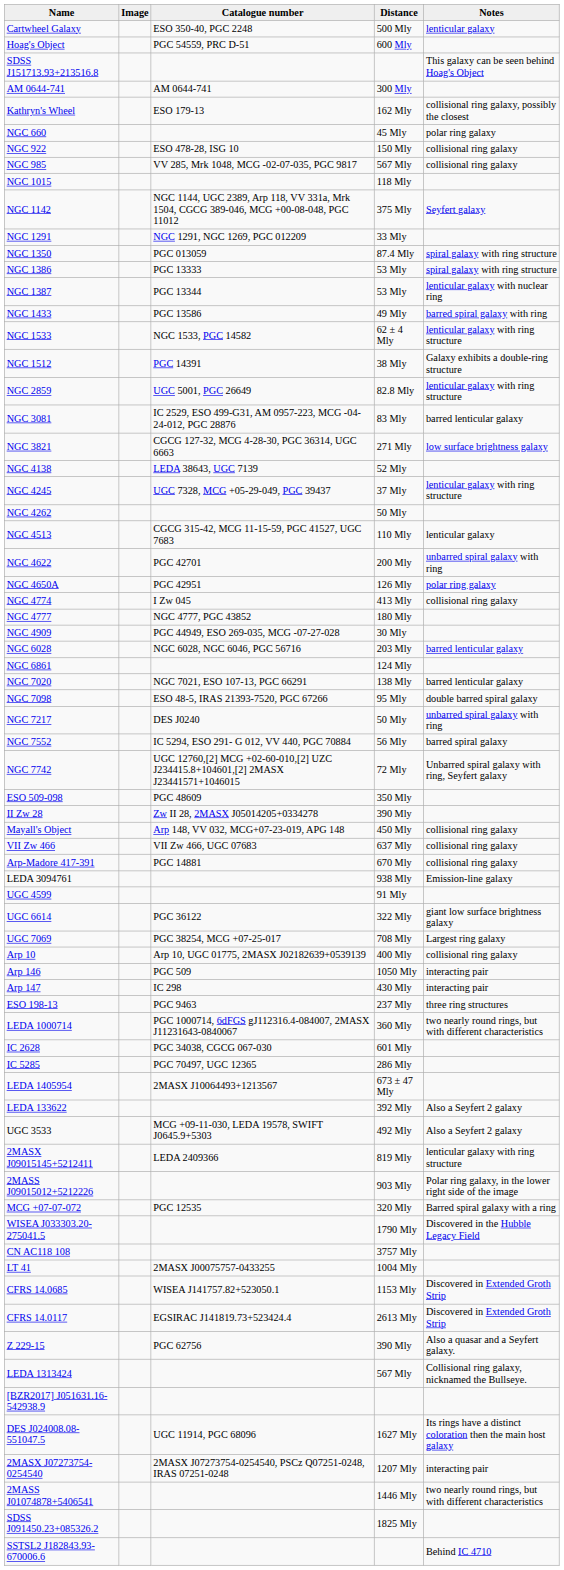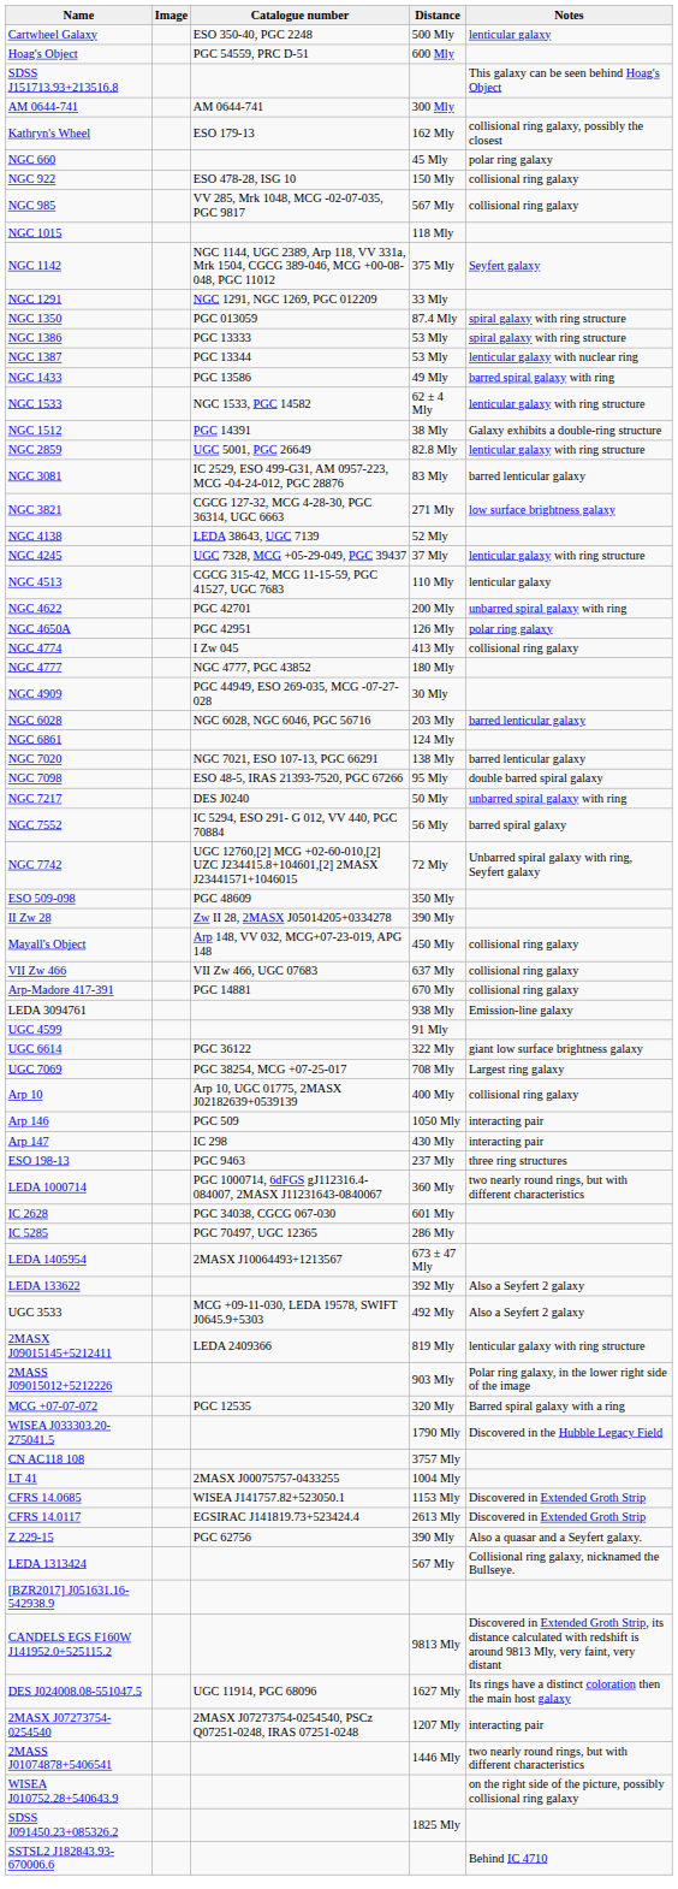- row: NGC 4262 | 50 Mly
+ row: CANDELS EGS F160W J141952.0+525115.2 | 9813 Mly | Discovered in Extended Groth Strip, its distance calculated with redshift is around 9813 Mly, very faint, very distant
+ row: WISEA J010752.28+540643.9 | on the right side of the picture, possibly collisional ring galaxy
